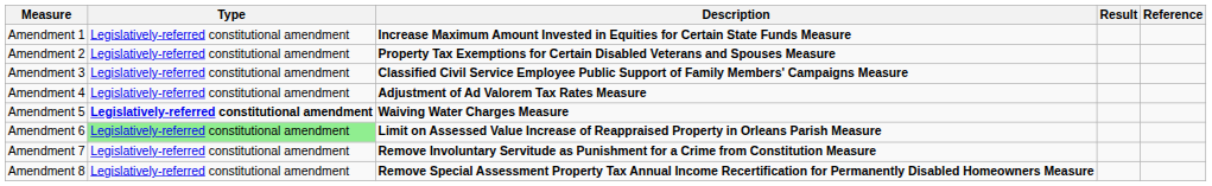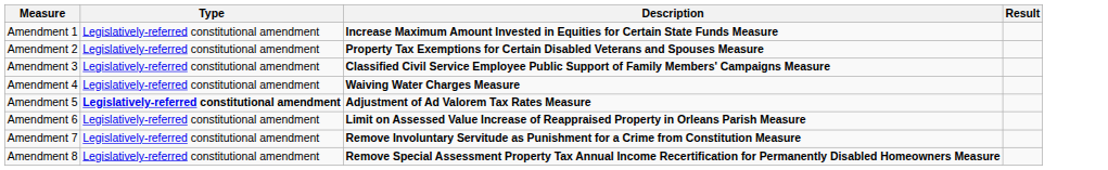- column: Reference
Amendment 4 | Description: Adjustment of Ad Valorem Tax Rates Measure -> Waiving Water Charges Measure
Amendment 5 | Description: Waiving Water Charges Measure -> Adjustment of Ad Valorem Tax Rates Measure
Amendment 6 | Type: lightgreen background -> no background
